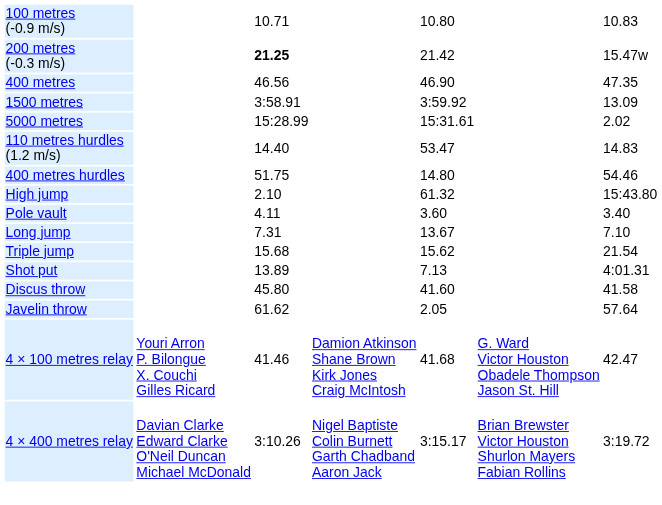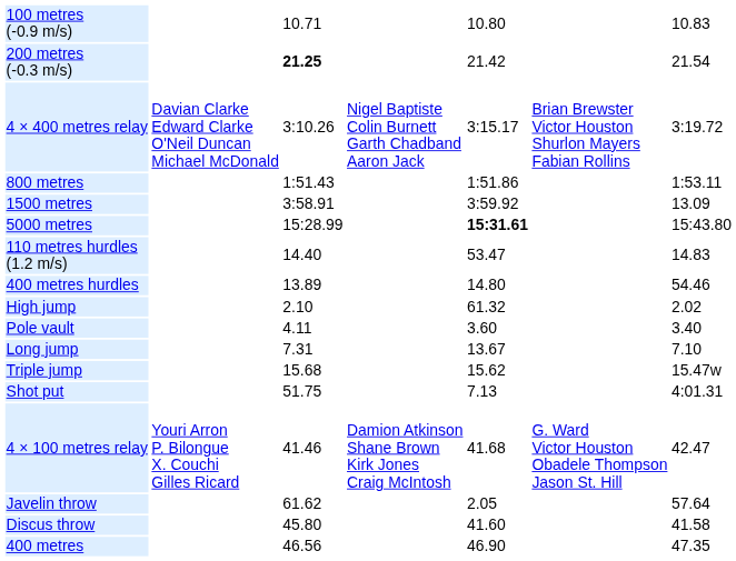200 metres (-0.3 m/s) | column 7: 15.47w -> 21.54
rows swapped: 400 metres <-> 4 × 400 metres relay
+ row: 800 metres | 1:51.43 | 1:51.86 | 1:53.11
5000 metres | column 5: normal -> bold
5000 metres | column 7: 2.02 -> 15:43.80
400 metres hurdles | column 3: 51.75 -> 13.89
High jump | column 7: 15:43.80 -> 2.02
Triple jump | column 7: 21.54 -> 15.47w
Shot put | column 3: 13.89 -> 51.75
rows swapped: Discus throw <-> 4 × 100 metres relay
